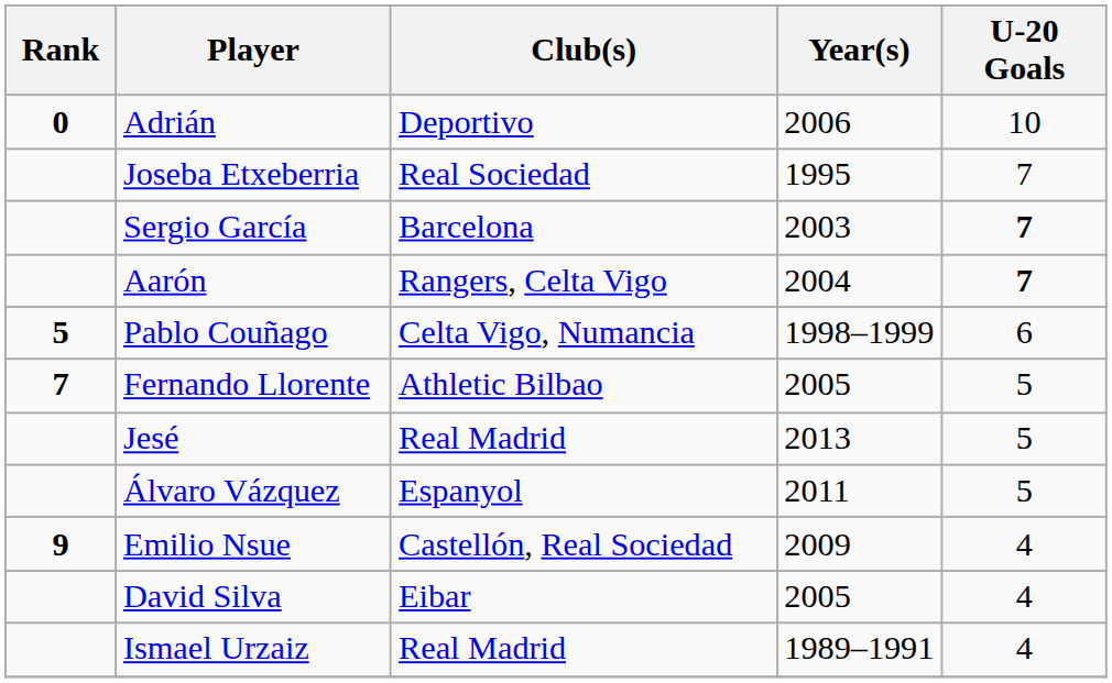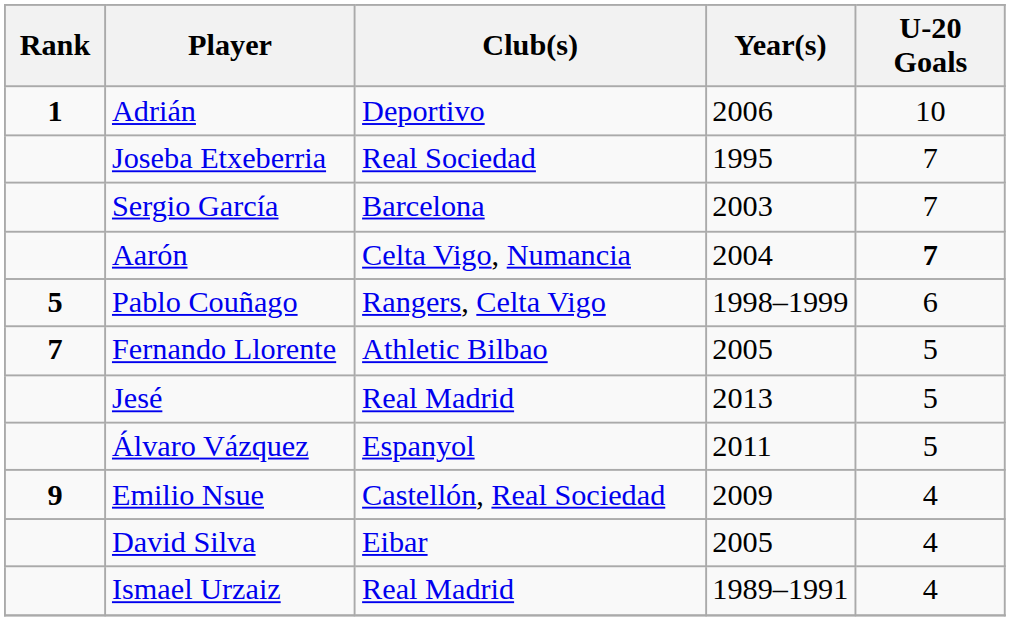Adrián | Rank: 0 -> 1
Sergio García | U-20 Goals: bold -> normal
Aarón | Club(s): Rangers, Celta Vigo -> Celta Vigo, Numancia
Pablo Couñago | Club(s): Celta Vigo, Numancia -> Rangers, Celta Vigo
